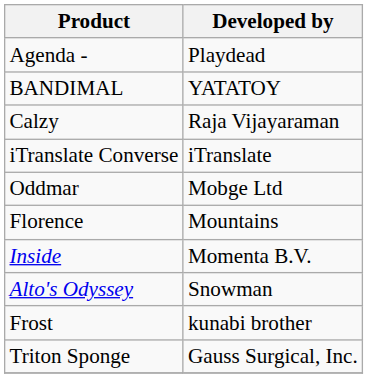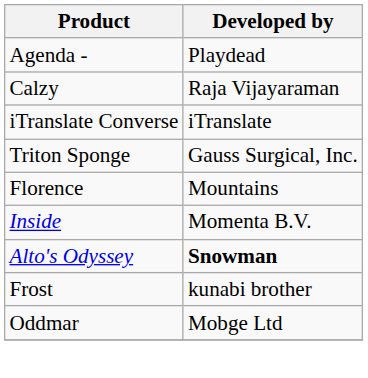- row: BANDIMAL | YATATOY
rows swapped: Triton Sponge <-> Oddmar
Alto's Odyssey | Developed by: normal -> bold
